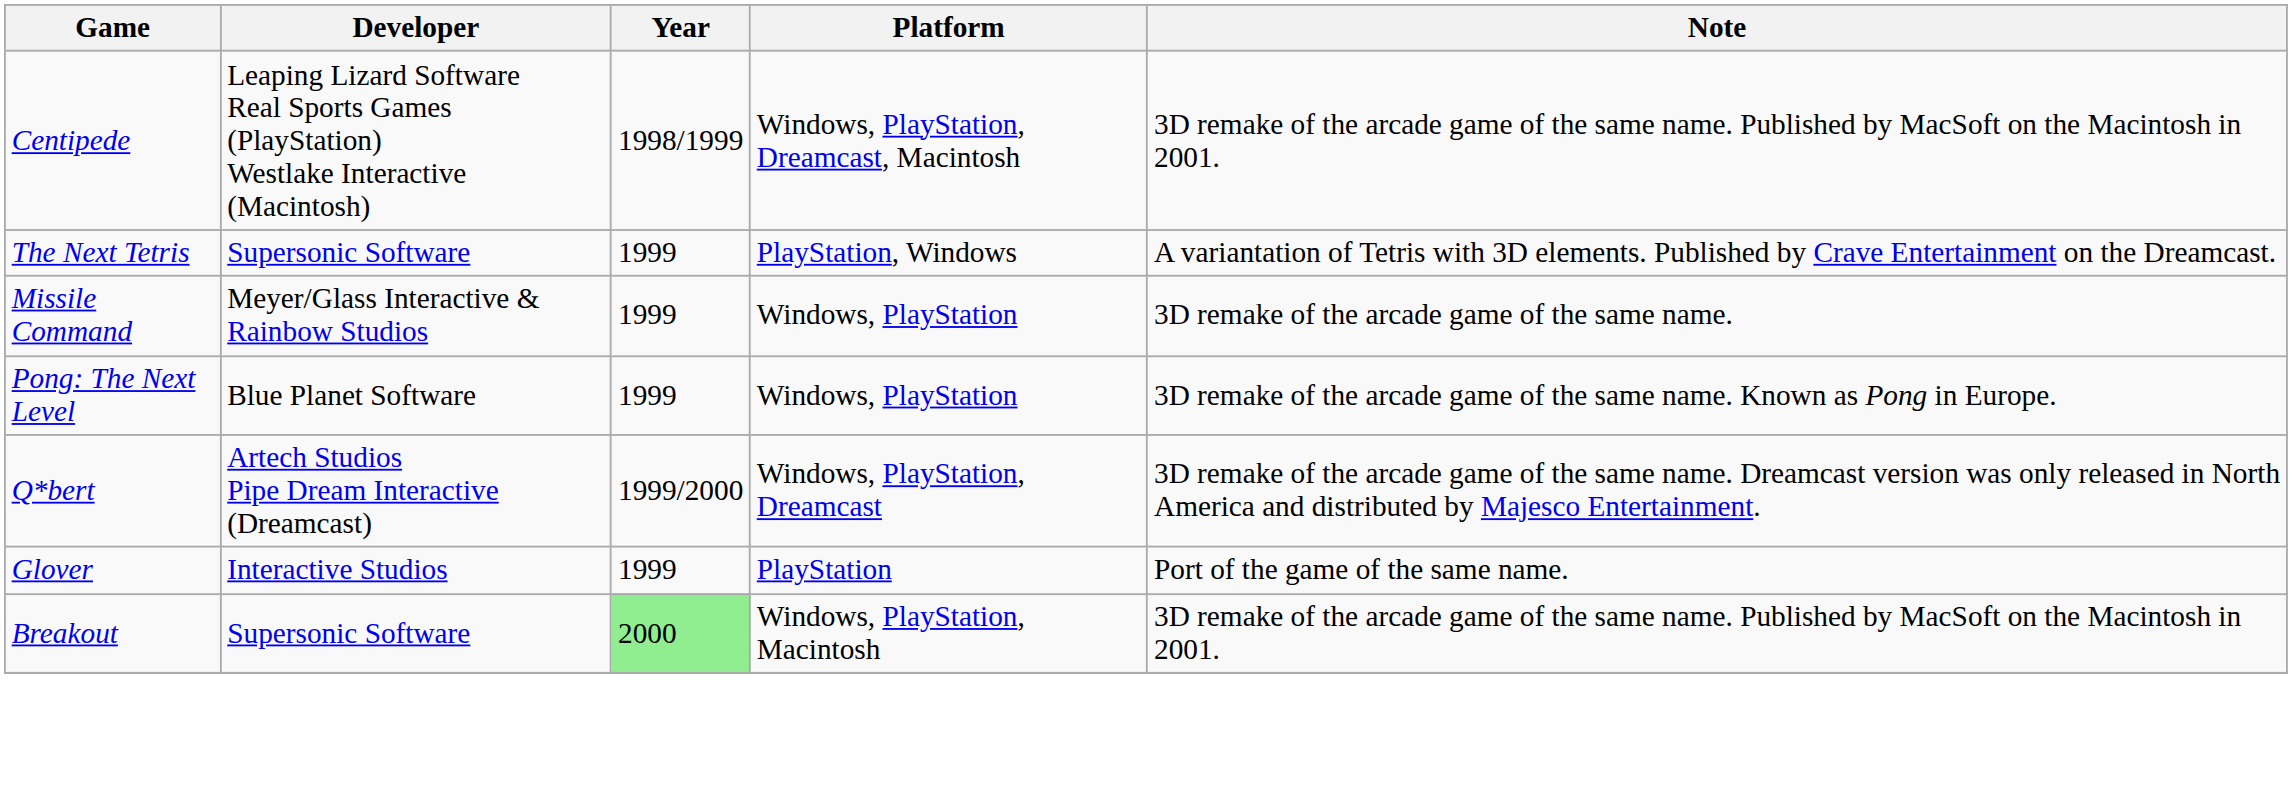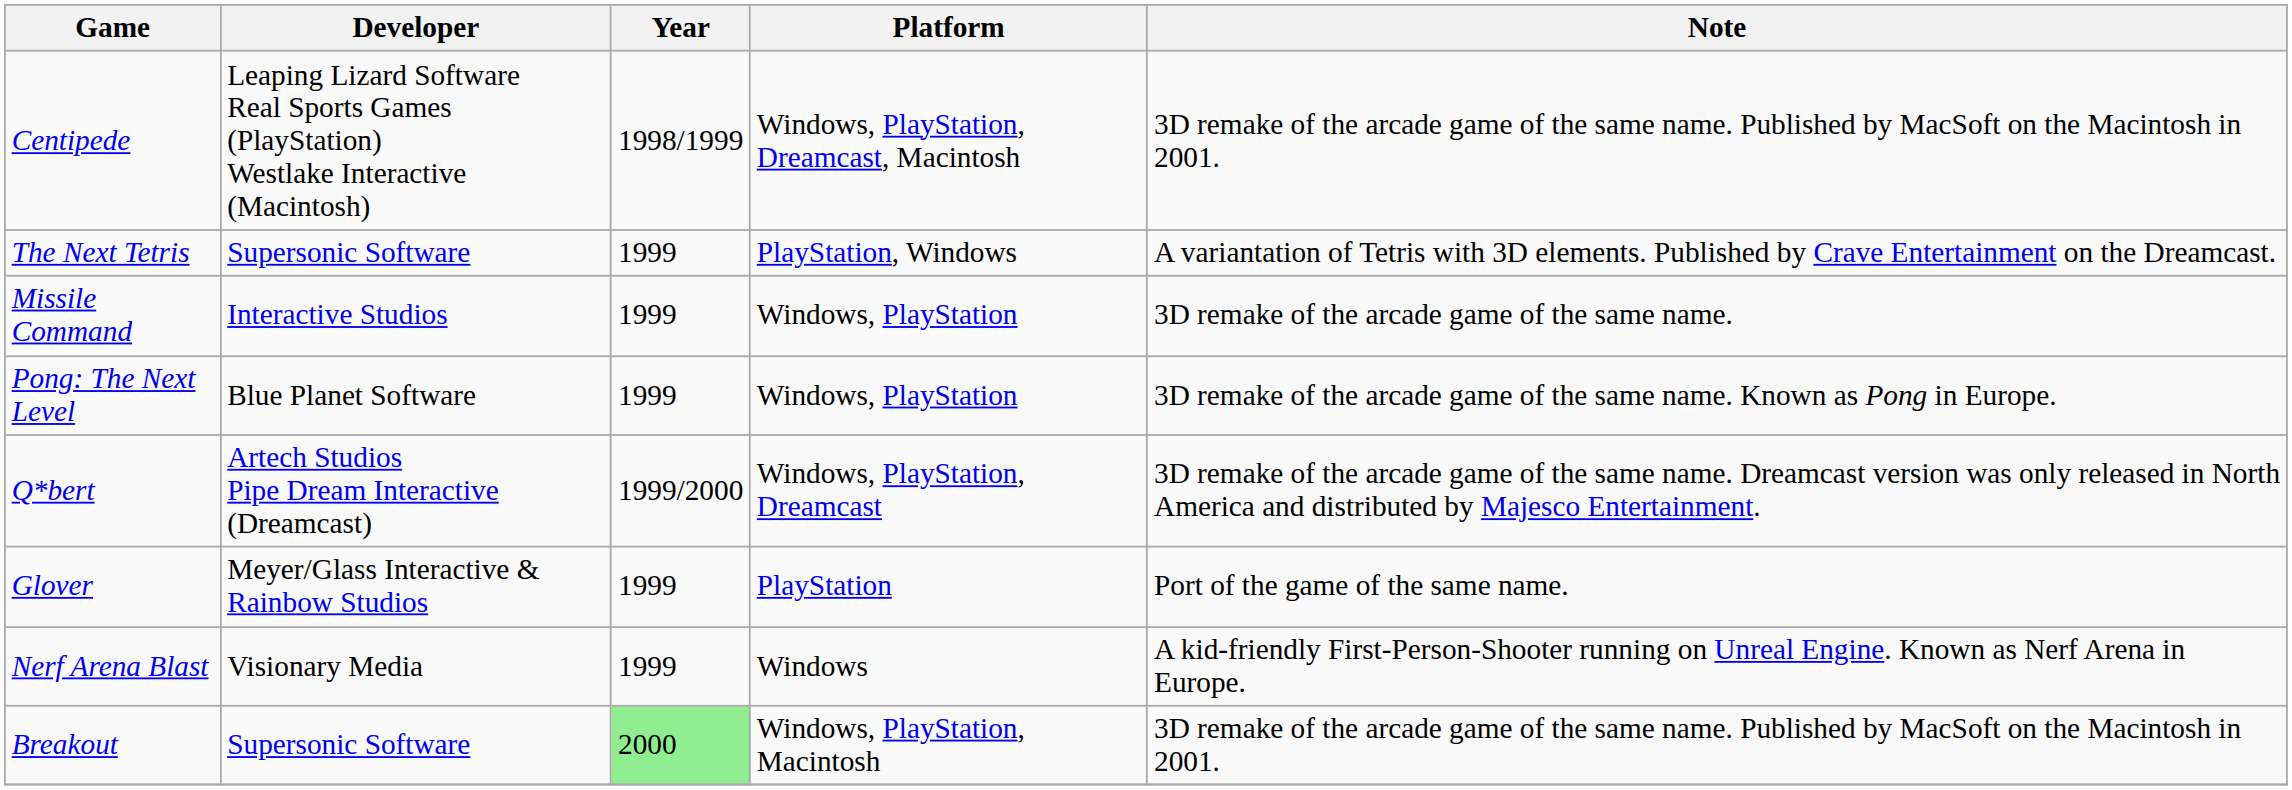Missile Command | Developer: Meyer/Glass Interactive & Rainbow Studios -> Interactive Studios
Glover | Developer: Interactive Studios -> Meyer/Glass Interactive & Rainbow Studios
+ row: Nerf Arena Blast | Visionary Media | 1999 | Windows | A kid-friendly First-Person-Shooter running on Unreal Engine. Known as Nerf Arena in Europe.
